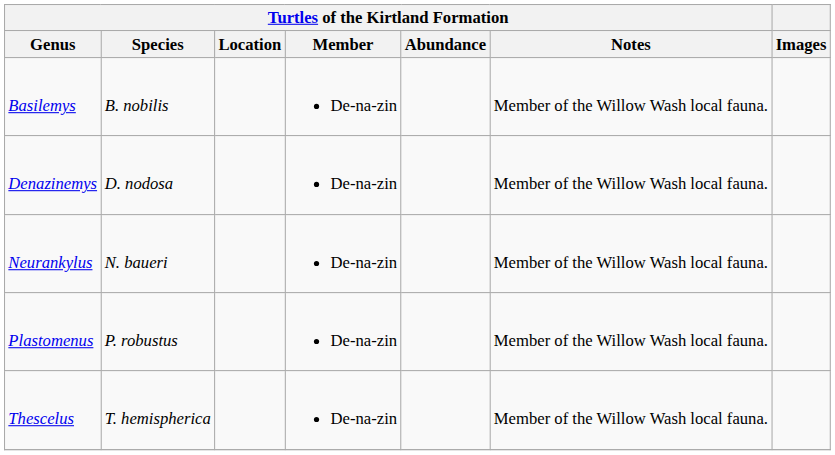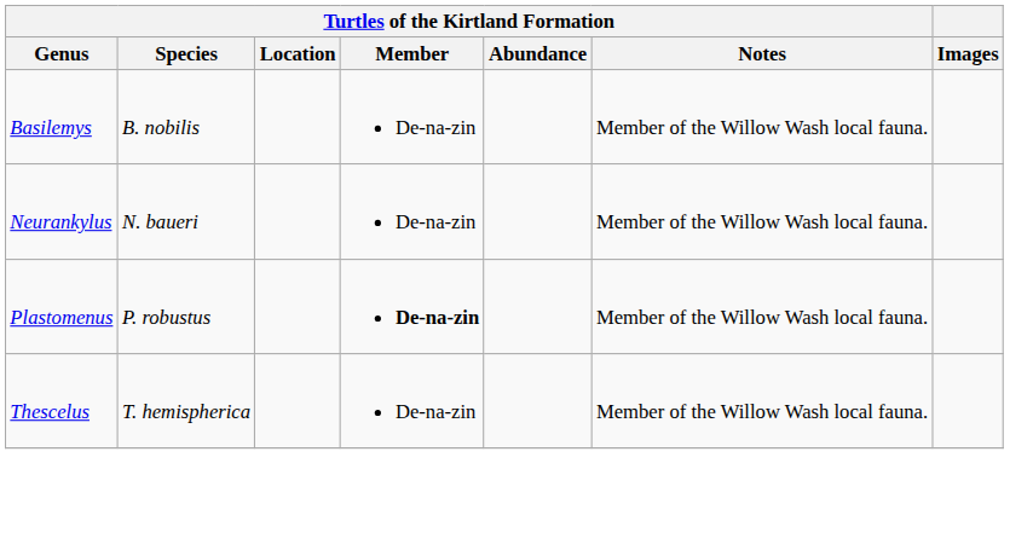- row: Denazinemys | D. nodosa | De-na-zin | Member of the Willow Wash local fauna.
Plastomenus | Turtles of the Kirtland Formation / Member: normal -> bold
